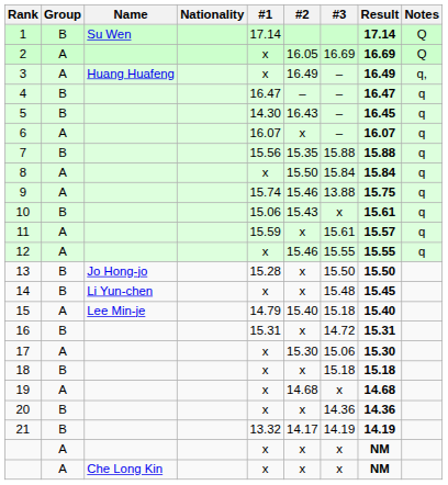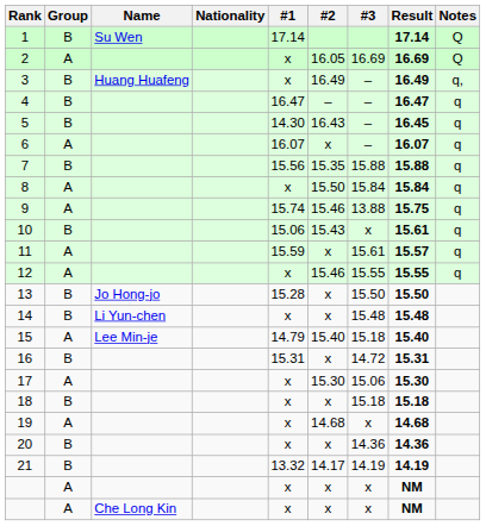3 | Group: A -> B
14 | Result: 15.45 -> 15.48
